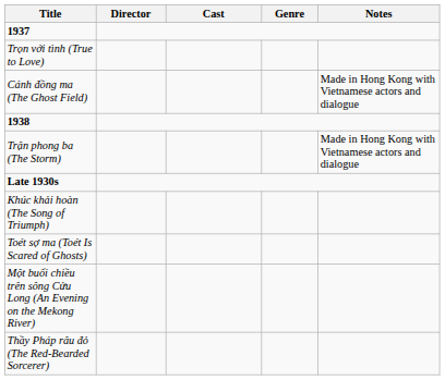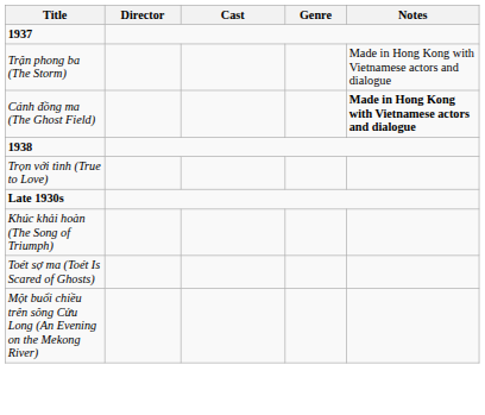rows swapped: Trọn với tình (True to Love) <-> Trận phong ba (The Storm)
Cánh đồng ma (The Ghost Field) | Notes: normal -> bold
- row: Thầy Pháp râu đỏ (The Red-Bearded Sorcerer)
